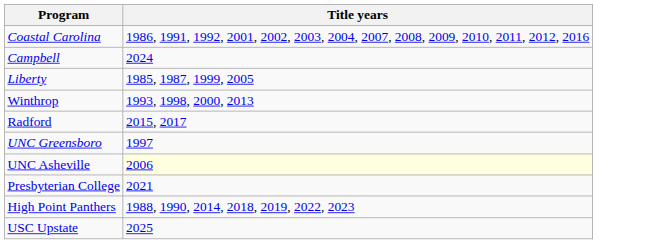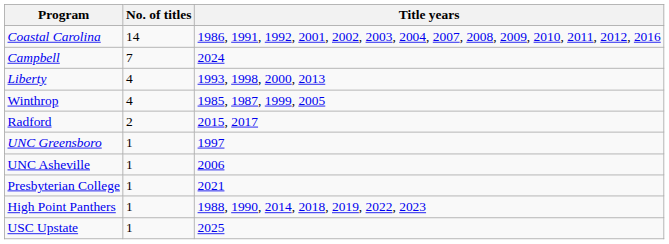+ column: No. of titles | 14 | 7 | 4 | 4 | 2 | 1 | 1 | 1 | 1 | 1
Liberty | Title years: 1985, 1987, 1999, 2005 -> 1993, 1998, 2000, 2013
Winthrop | Title years: 1993, 1998, 2000, 2013 -> 1985, 1987, 1999, 2005
UNC Asheville | Title years: lightyellow background -> no background
